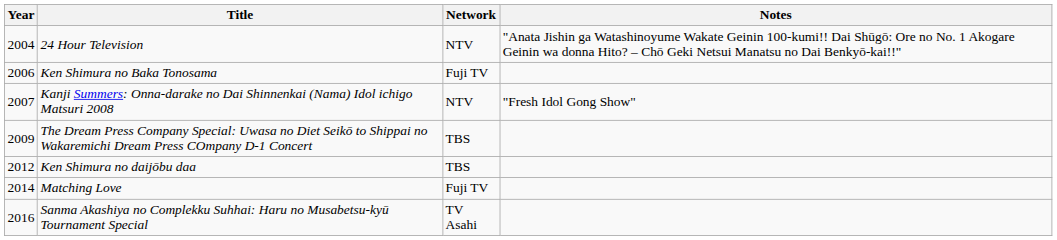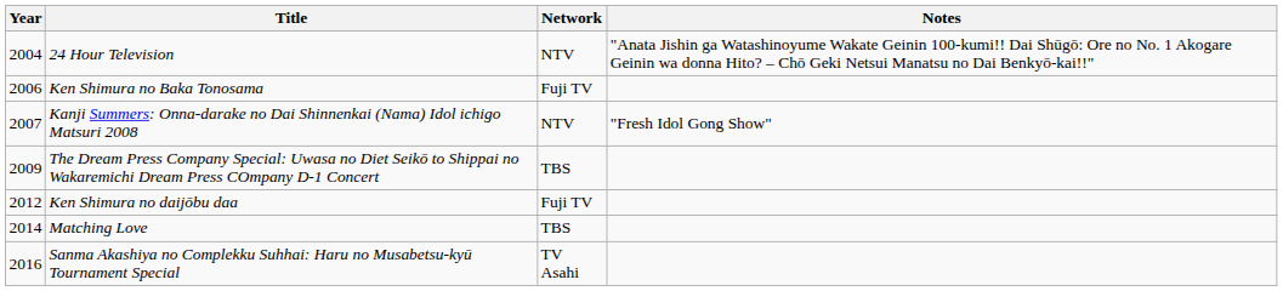Ken Shimura no daijōbu daa | Network: TBS -> Fuji TV
Matching Love | Network: Fuji TV -> TBS
